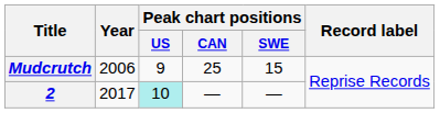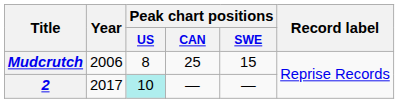Mudcrutch | Peak chart positions / US: 9 -> 8
